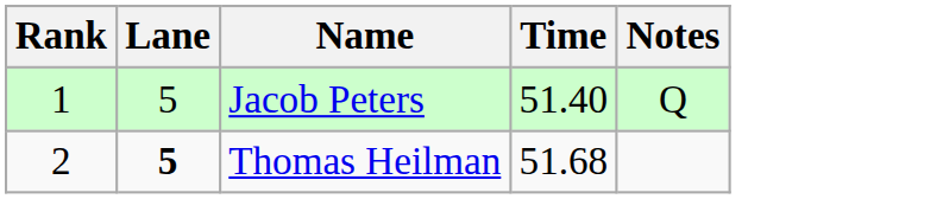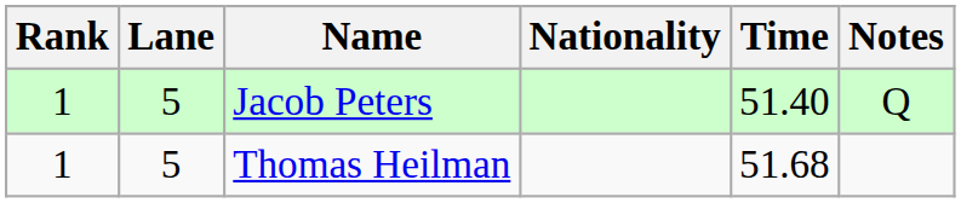+ column: Nationality
Thomas Heilman | Rank: 2 -> 1
Thomas Heilman | Lane: bold -> normal
